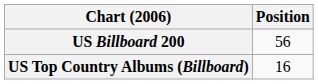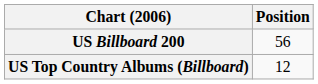US Top Country Albums (Billboard) | Position: 16 -> 12
